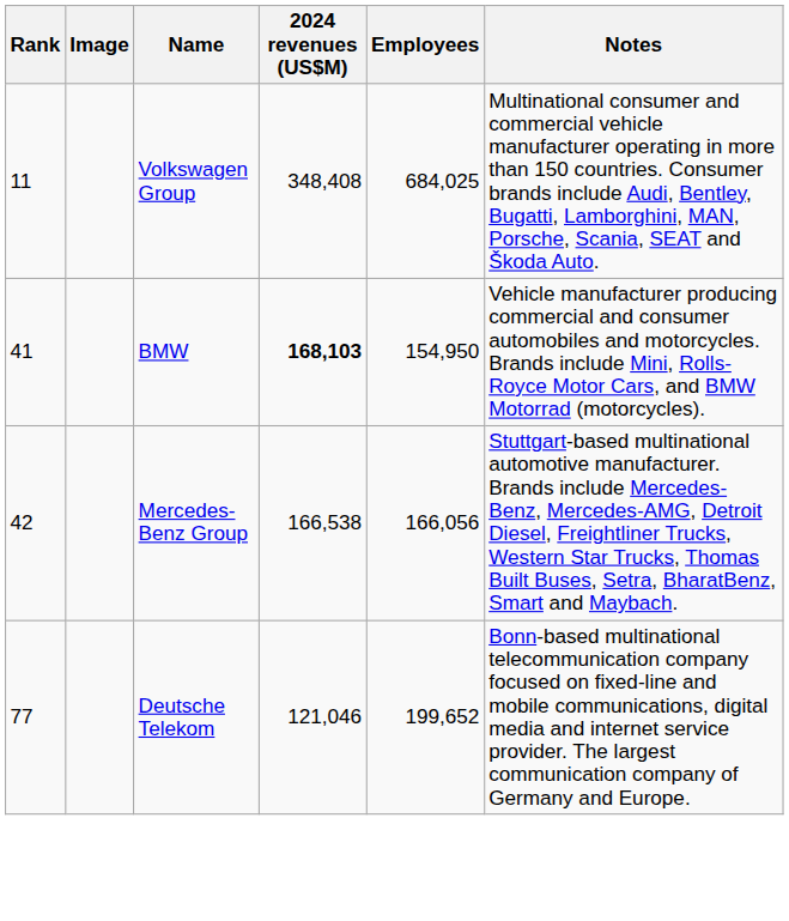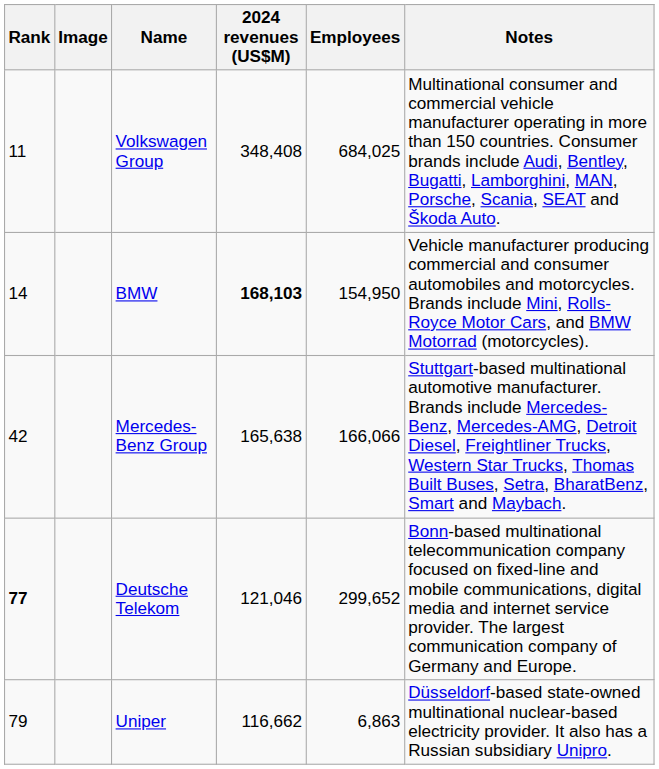BMW | Rank: 41 -> 14
Mercedes-Benz Group | 2024 revenues (US$M): 166,538 -> 165,638
Mercedes-Benz Group | Employees: 166,056 -> 166,066
Deutsche Telekom | Rank: normal -> bold
Deutsche Telekom | Employees: 199,652 -> 299,652
+ row: 79 | Uniper | 116,662 | 6,863 | Düsseldorf-based state-owned multinational nuclear-based electricity provider. It also has a Russian subsidiary Unipro.
